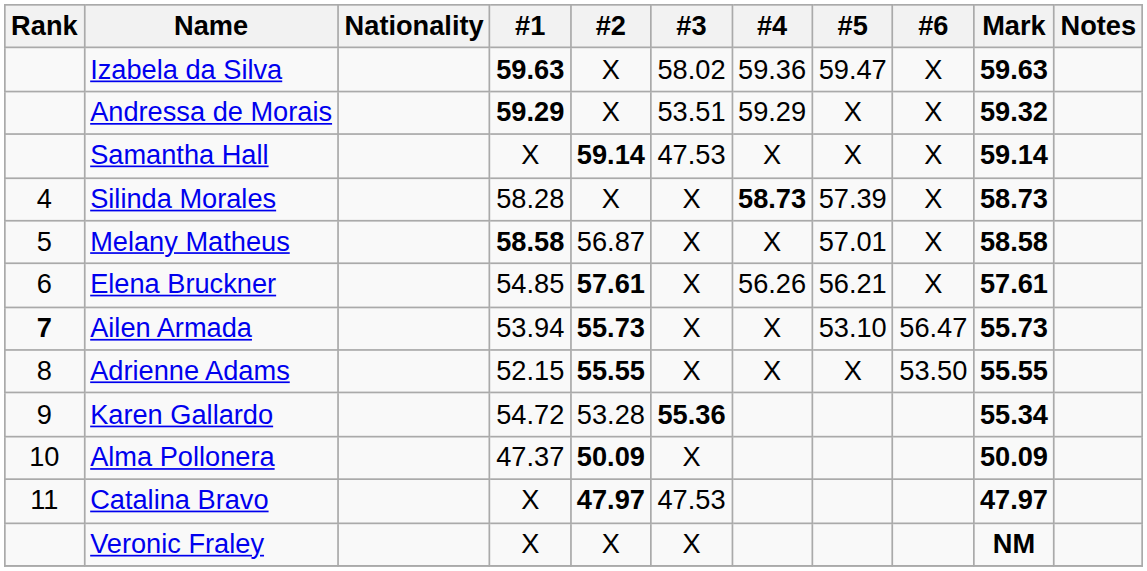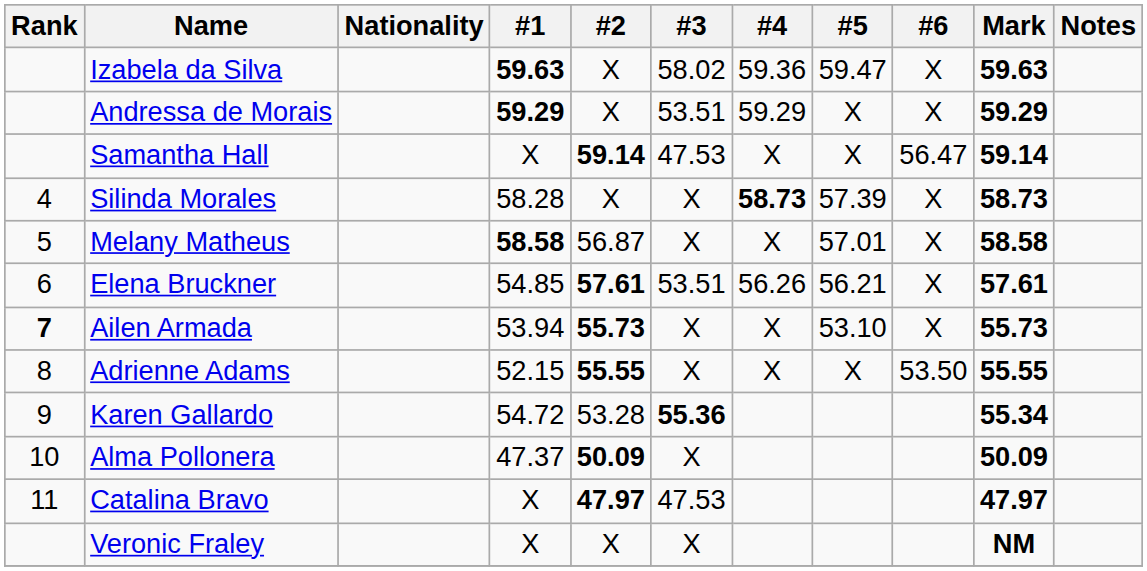Andressa de Morais | Mark: 59.32 -> 59.29
Samantha Hall | #6: X -> 56.47
Elena Bruckner | #3: X -> 53.51
Ailen Armada | #6: 56.47 -> X
